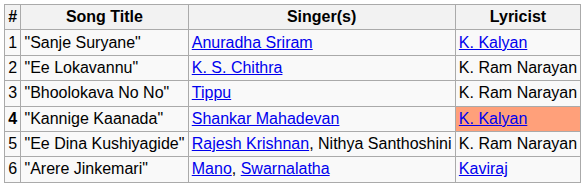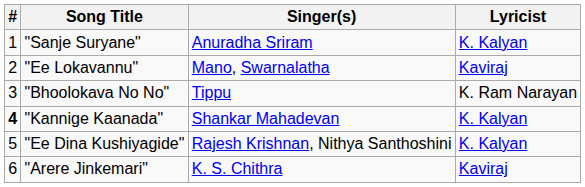"Ee Lokavannu" | Singer(s): K. S. Chithra -> Mano, Swarnalatha
"Ee Lokavannu" | Lyricist: K. Ram Narayan -> Kaviraj
"Kannige Kaanada" | Lyricist: lightsalmon background -> no background
"Ee Dina Kushiyagide" | Lyricist: K. Ram Narayan -> K. Kalyan
"Arere Jinkemari" | Singer(s): Mano, Swarnalatha -> K. S. Chithra
